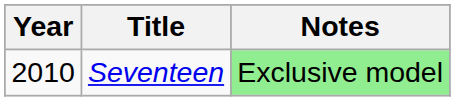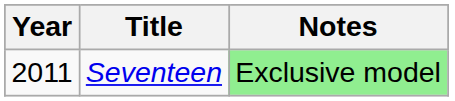Seventeen | Year: 2010 -> 2011
